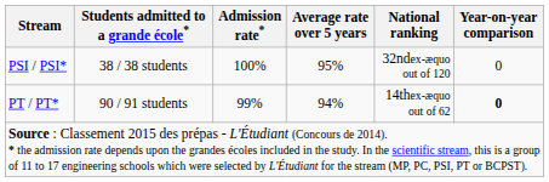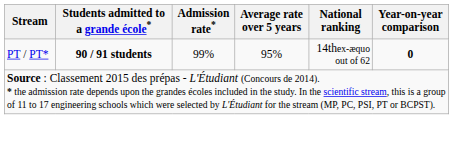- row: PSI / PSI* | 38 / 38 students | 100% | 95% | 32ndex-æquo out of 120 | 0
PT / PT* | Students admitted to a grande école*: normal -> bold
PT / PT* | Average rate over 5 years: 94% -> 95%
